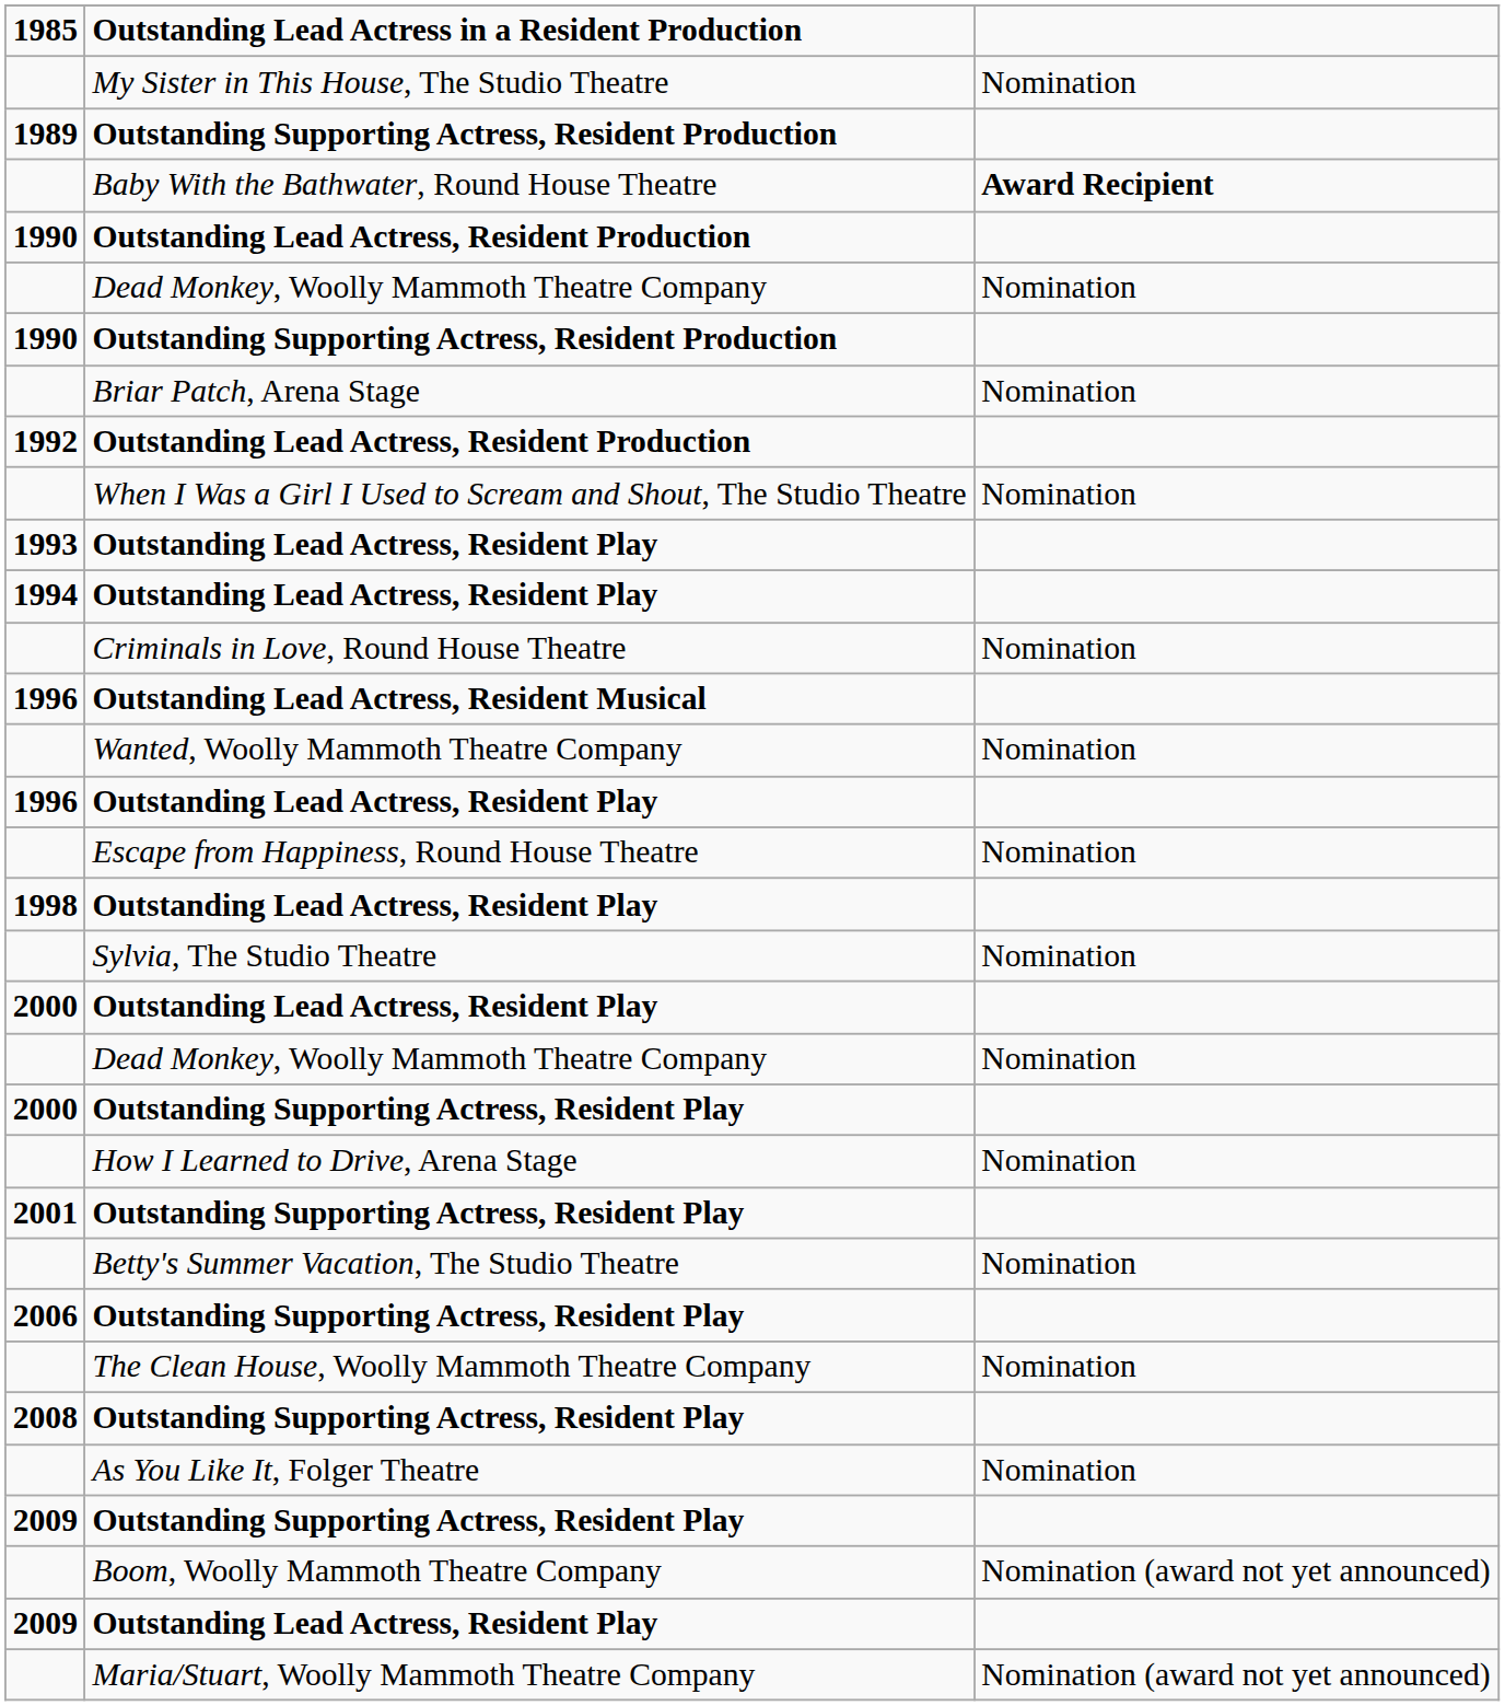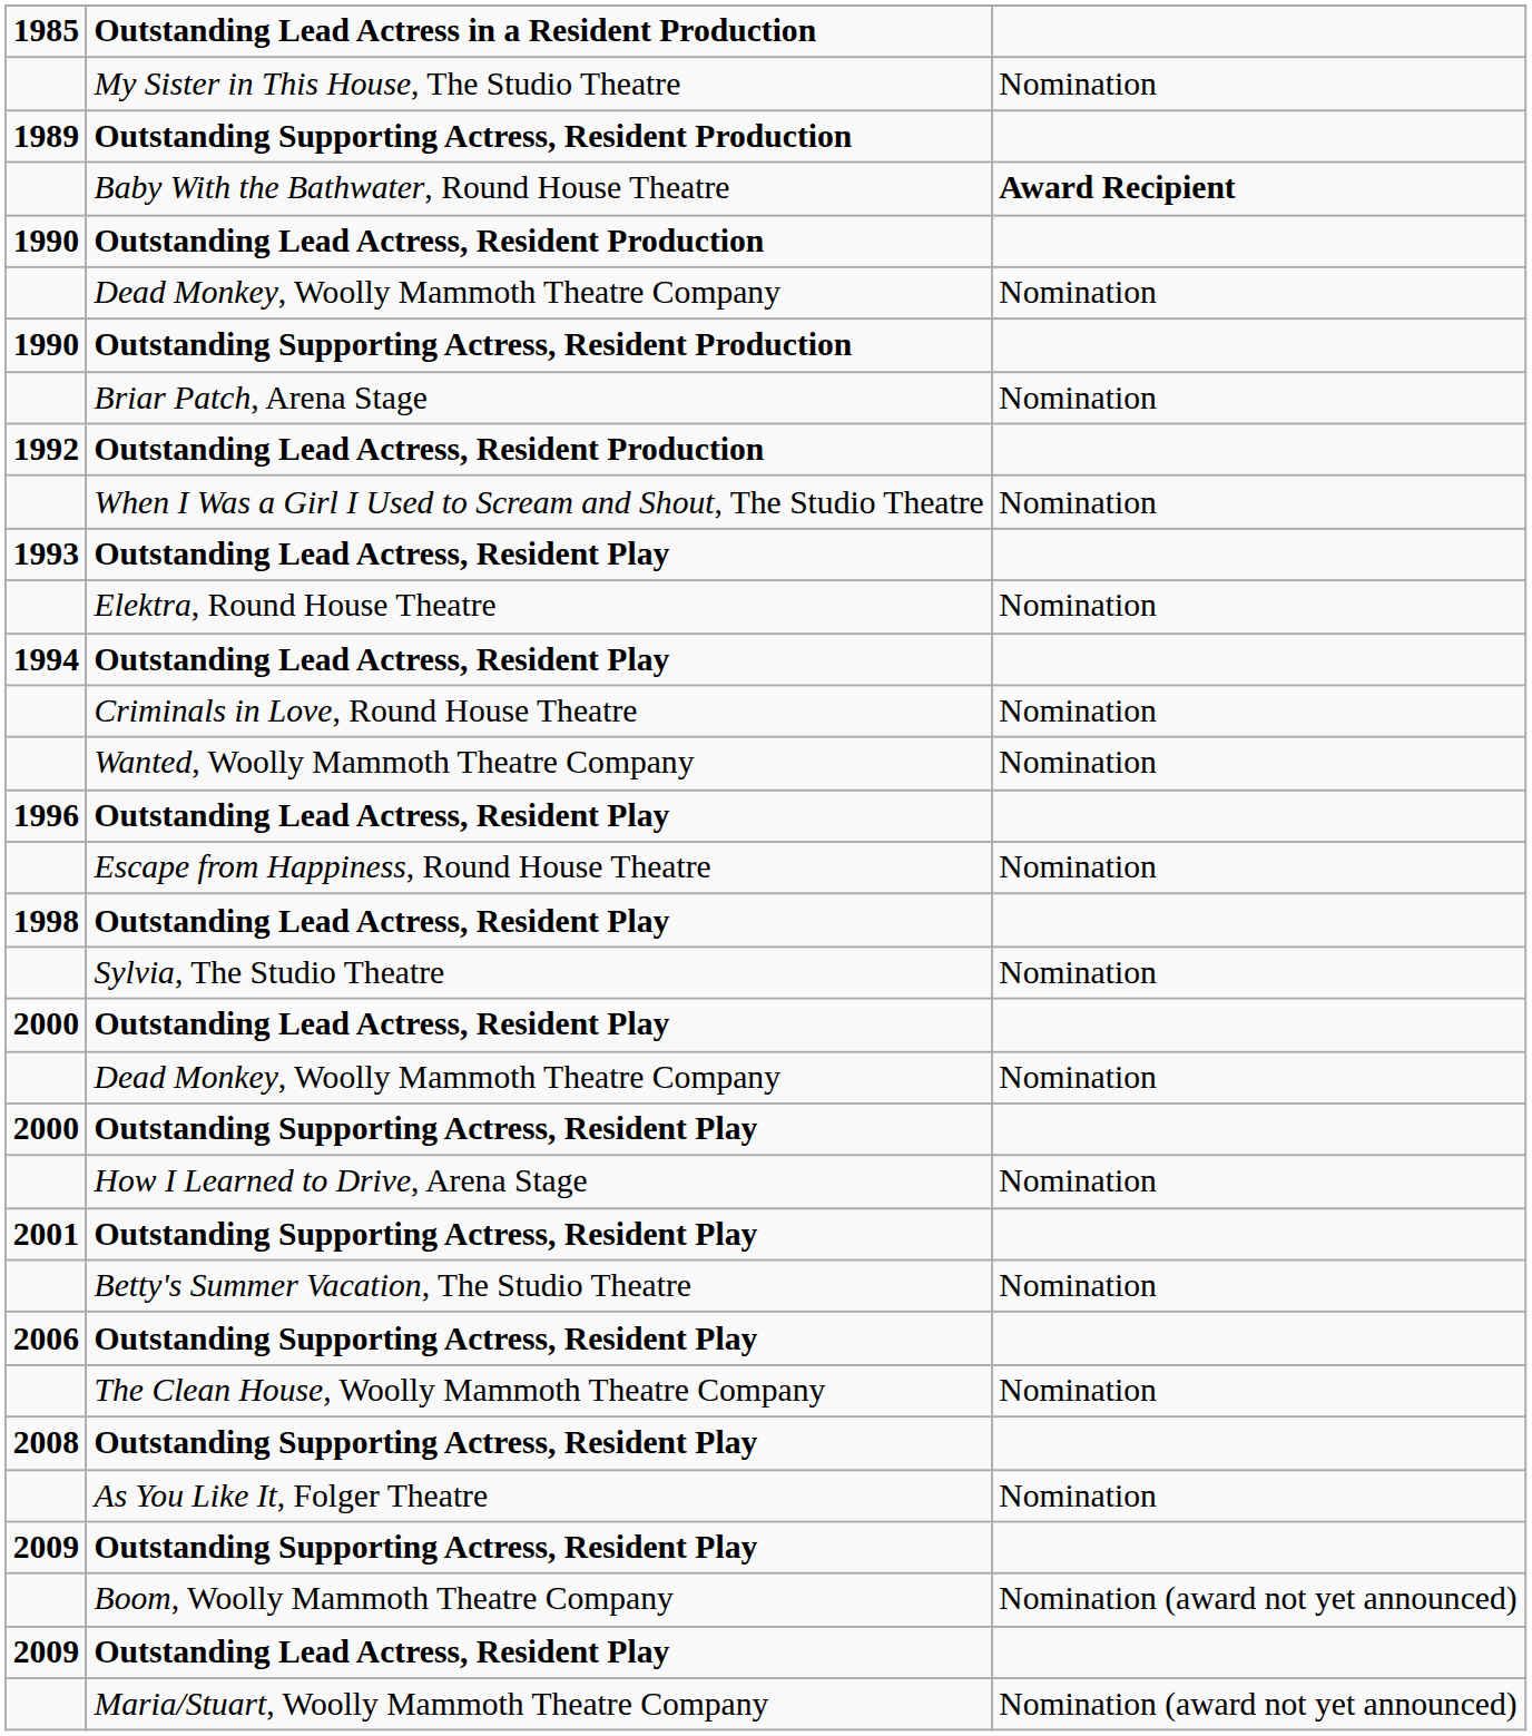+ row: Elektra, Round House Theatre | Nomination
- row: 1996 | Outstanding Lead Actress, Resident Musical
